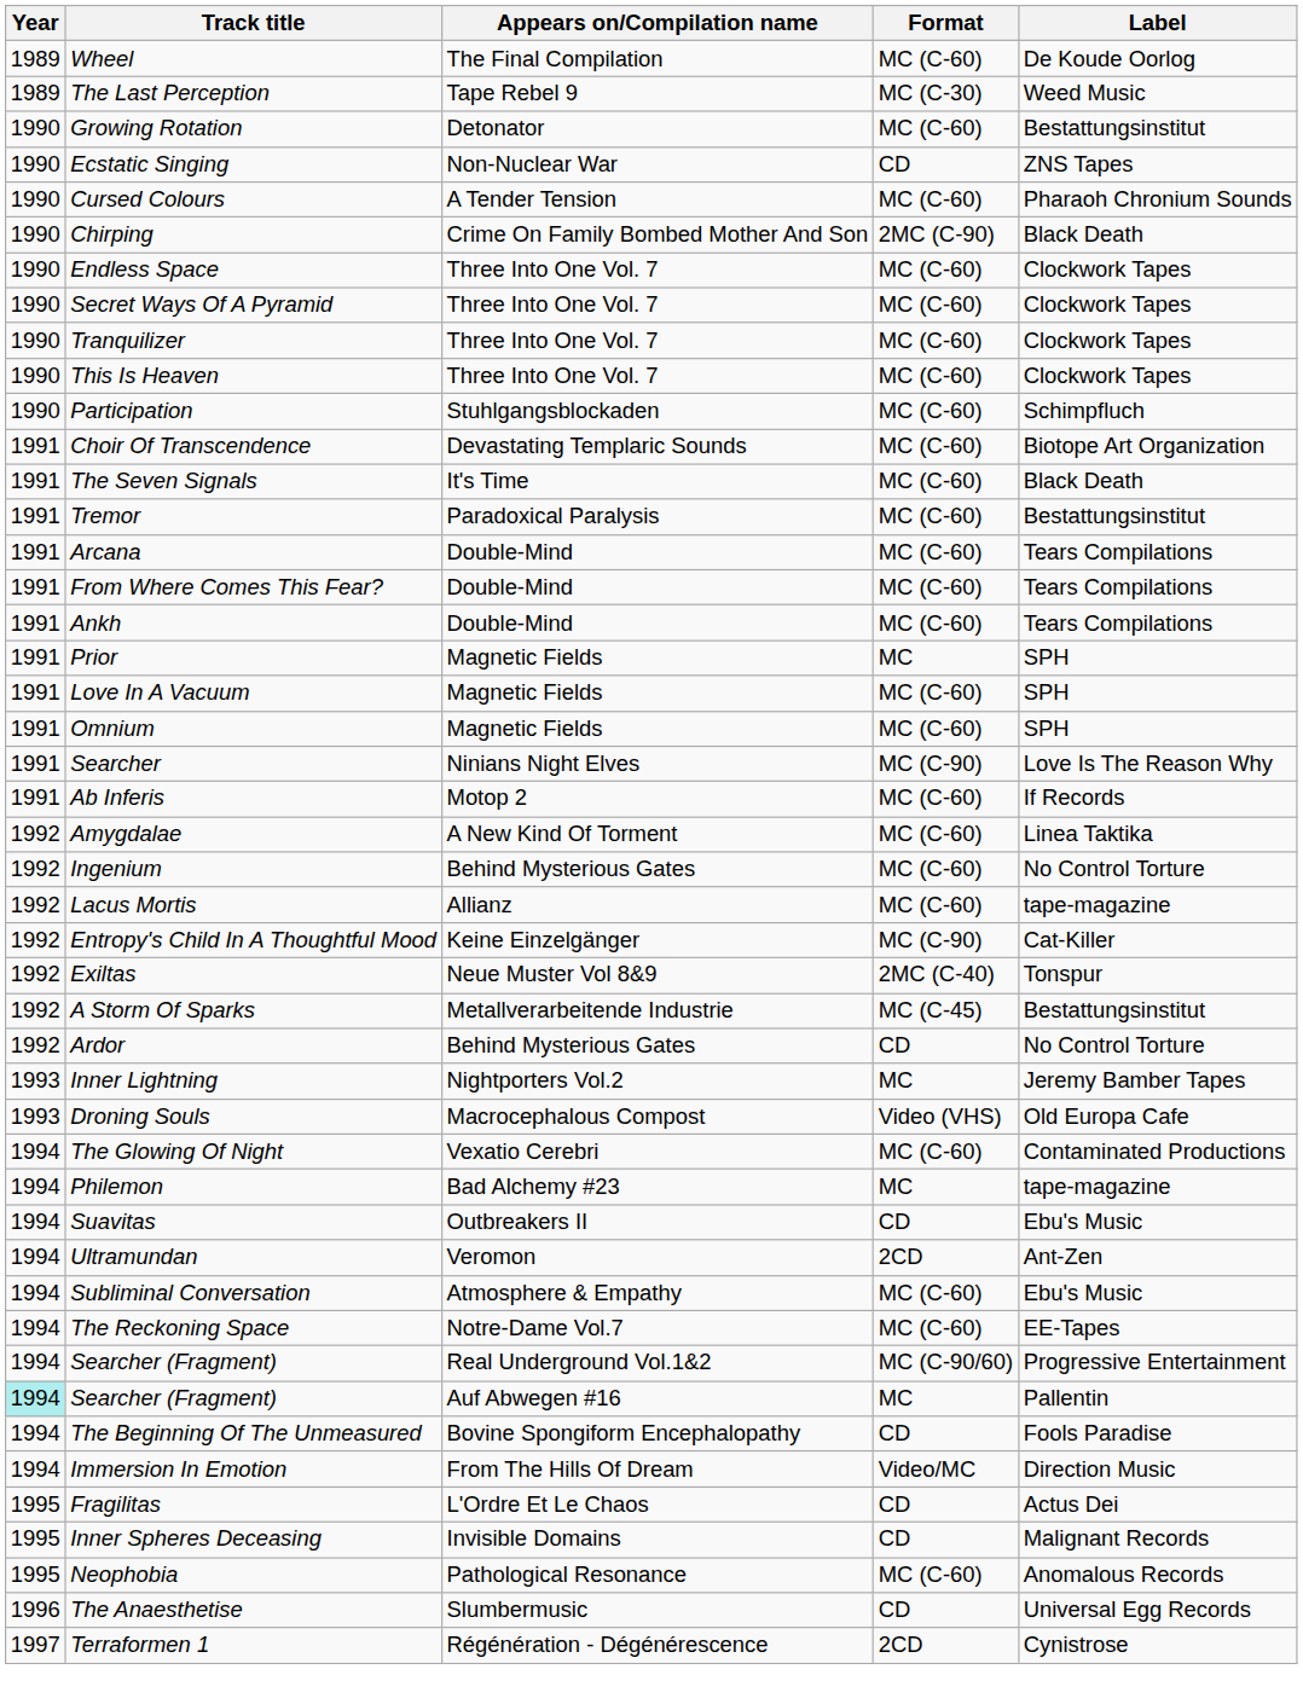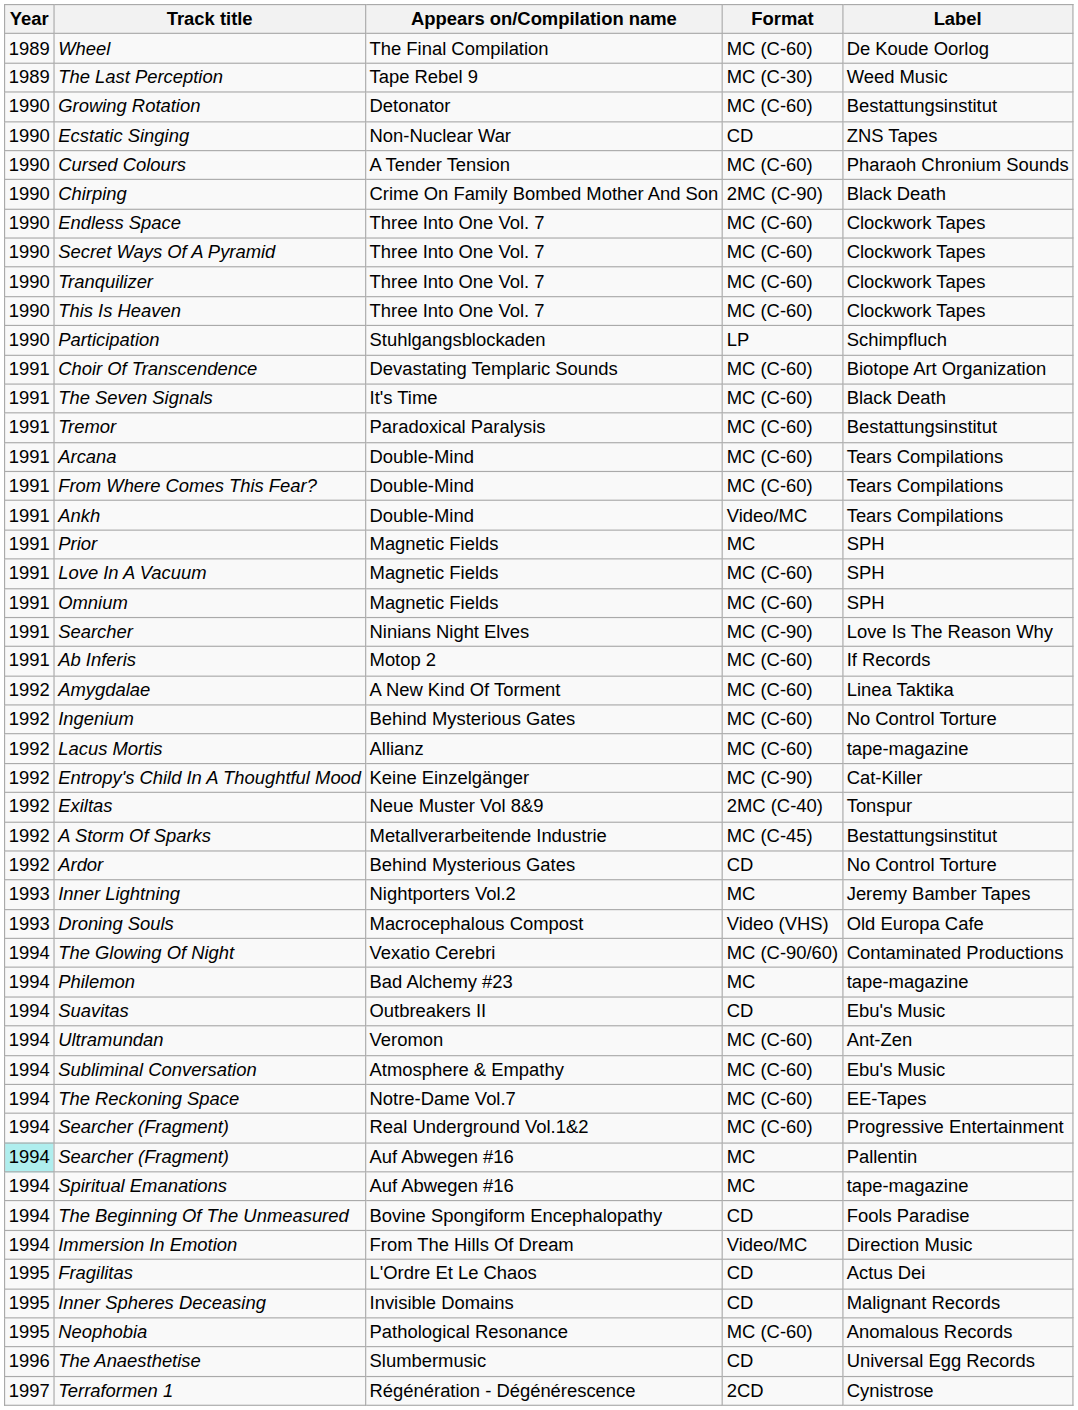Participation | Format: MC (C-60) -> LP
Ankh | Format: MC (C-60) -> Video/MC
The Glowing Of Night | Format: MC (C-60) -> MC (C-90/60)
Ultramundan | Format: 2CD -> MC (C-60)
Searcher (Fragment) / Real Underground Vol.1&2 | Format: MC (C-90/60) -> MC (C-60)
+ row: 1994 | Spiritual Emanations | Auf Abwegen #16 | MC | tape-magazine
